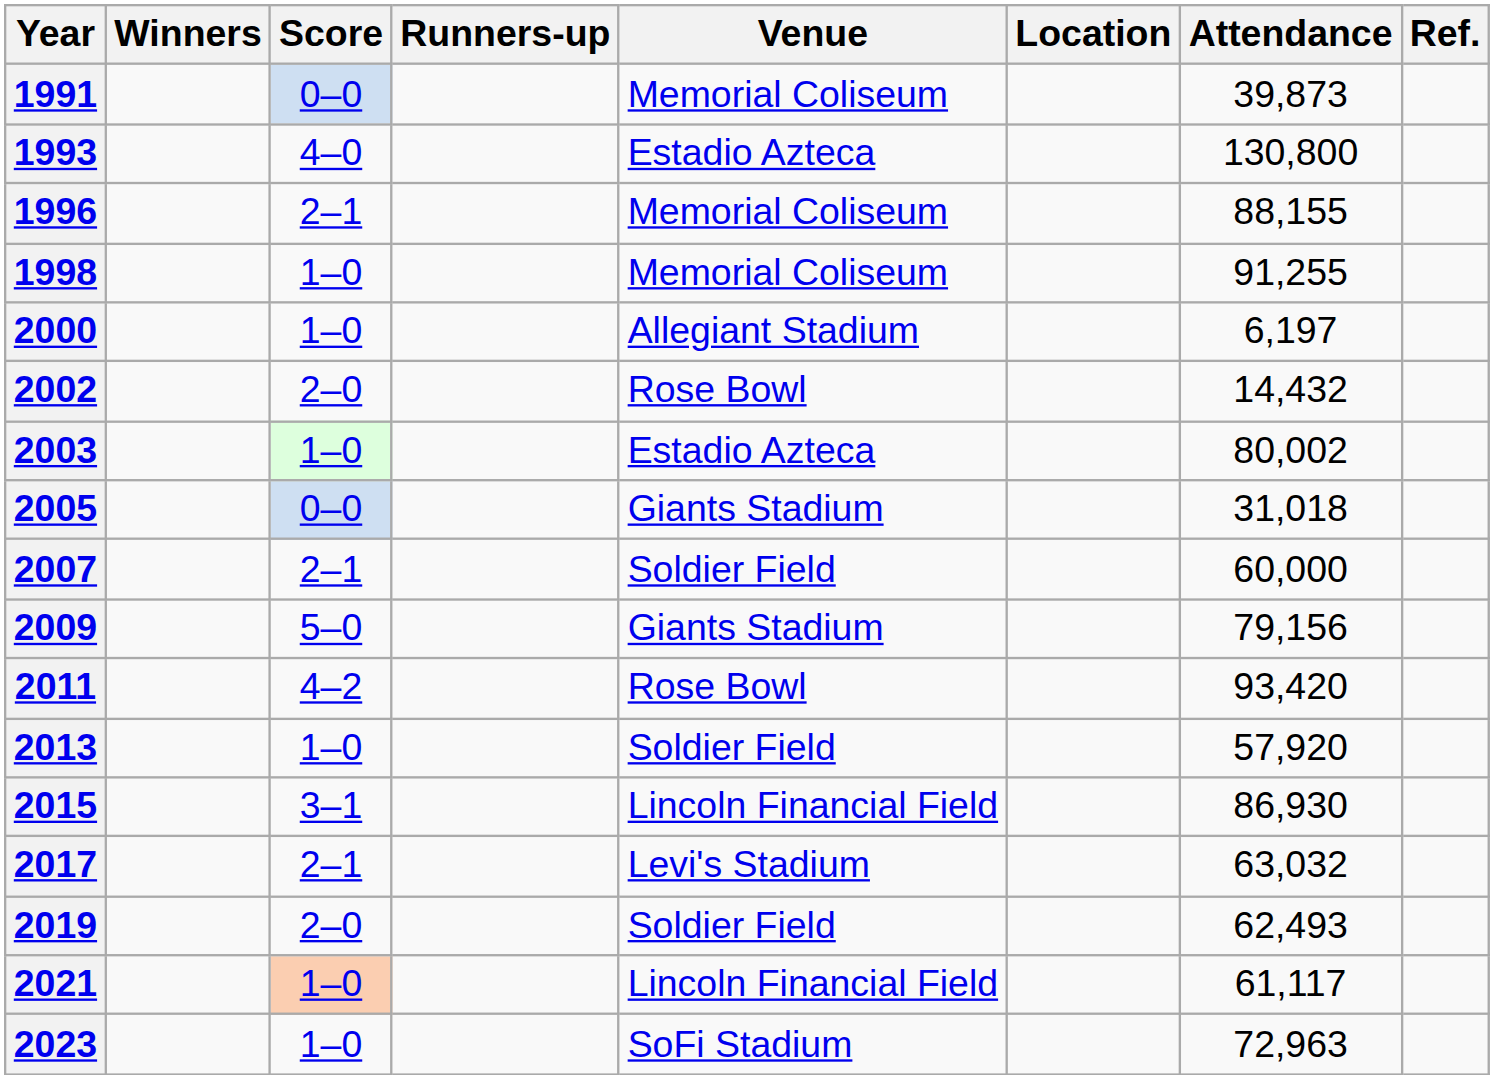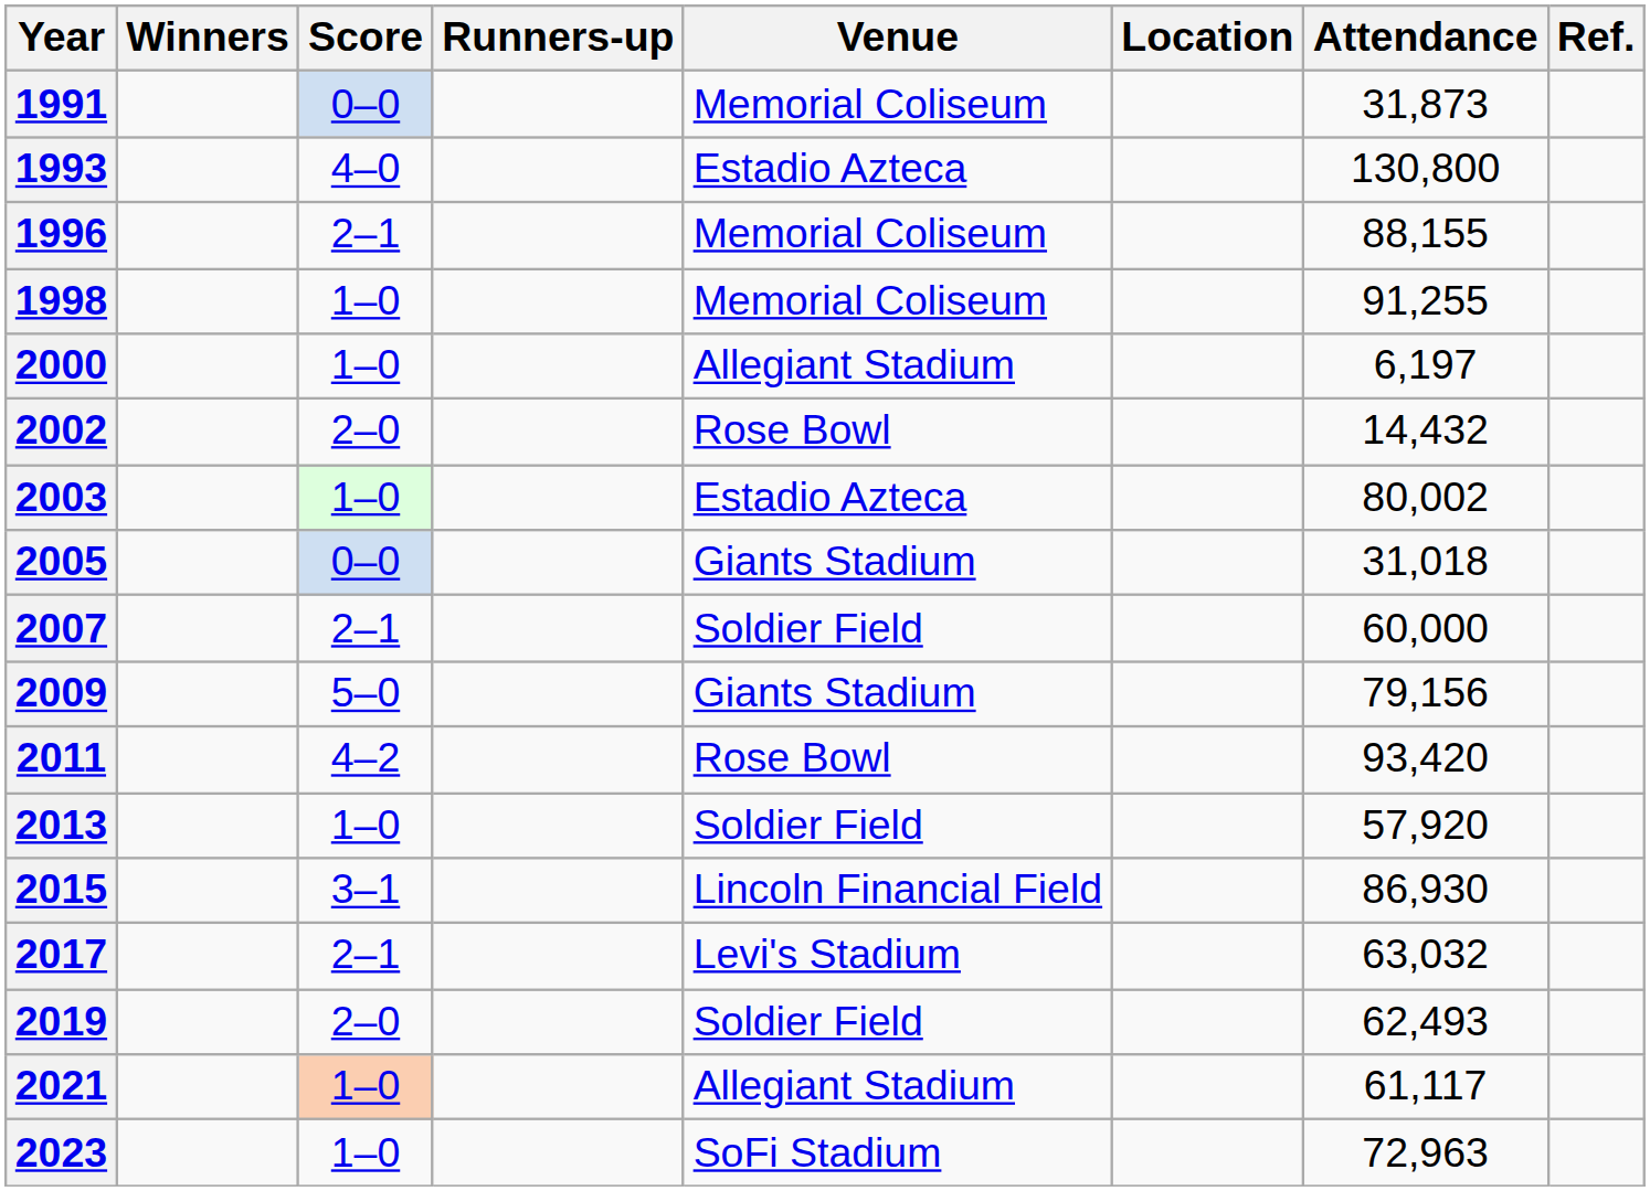1991 | Attendance: 39,873 -> 31,873
2021 | Venue: Lincoln Financial Field -> Allegiant Stadium
